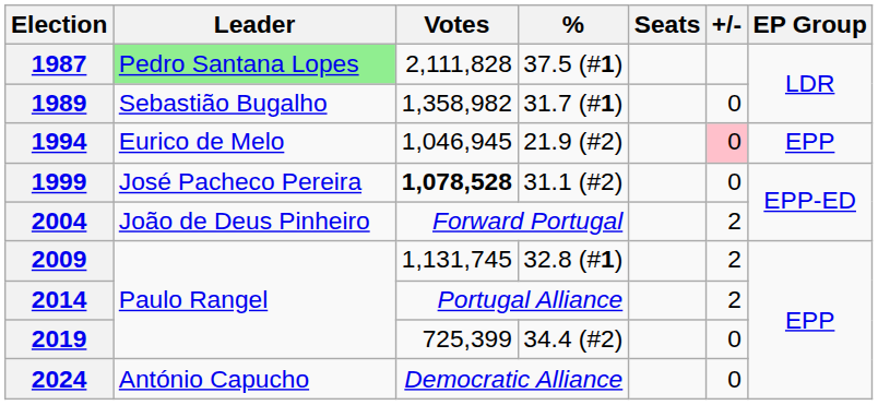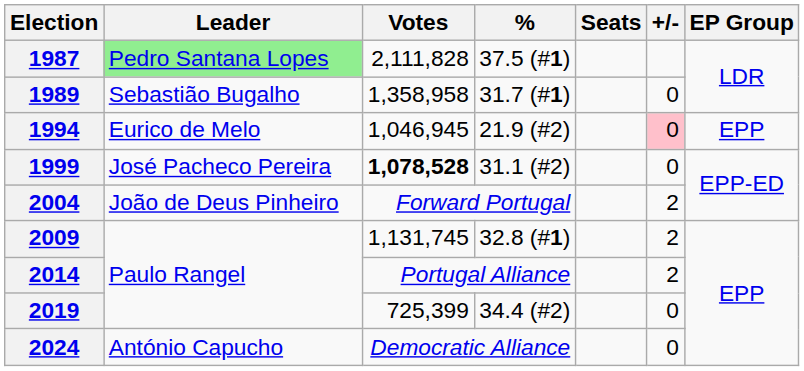1989 | Votes: 1,358,982 -> 1,358,958
